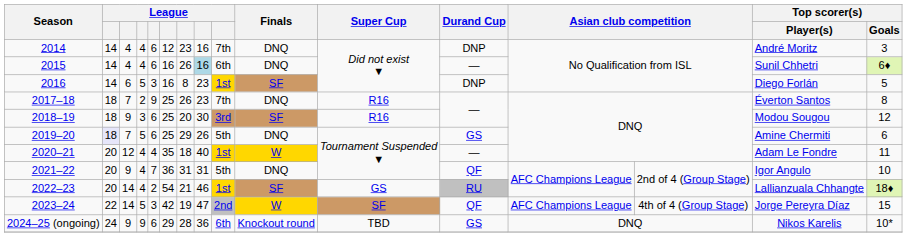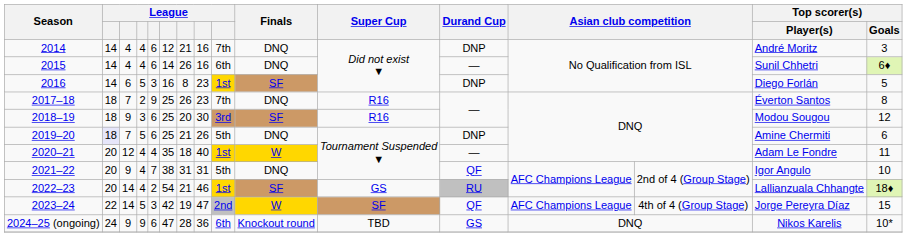2014 | column 7: 23 -> 21
2015 | column 6: 16 -> 14
2015 | column 8: lightblue background -> no background
2019–20 | column 7: 29 -> 21
2019–20 | Durand Cup: GS -> DNP
2021–22 | column 6: 36 -> 38
2024–25 (ongoing) | column 6: 29 -> 47
